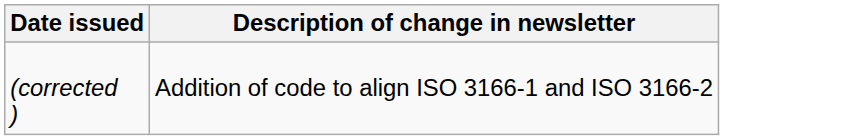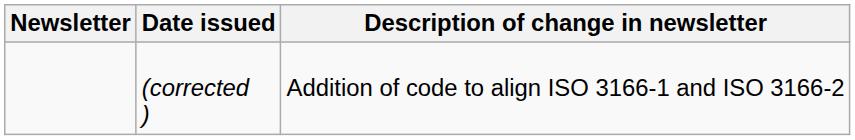+ column: Newsletter
